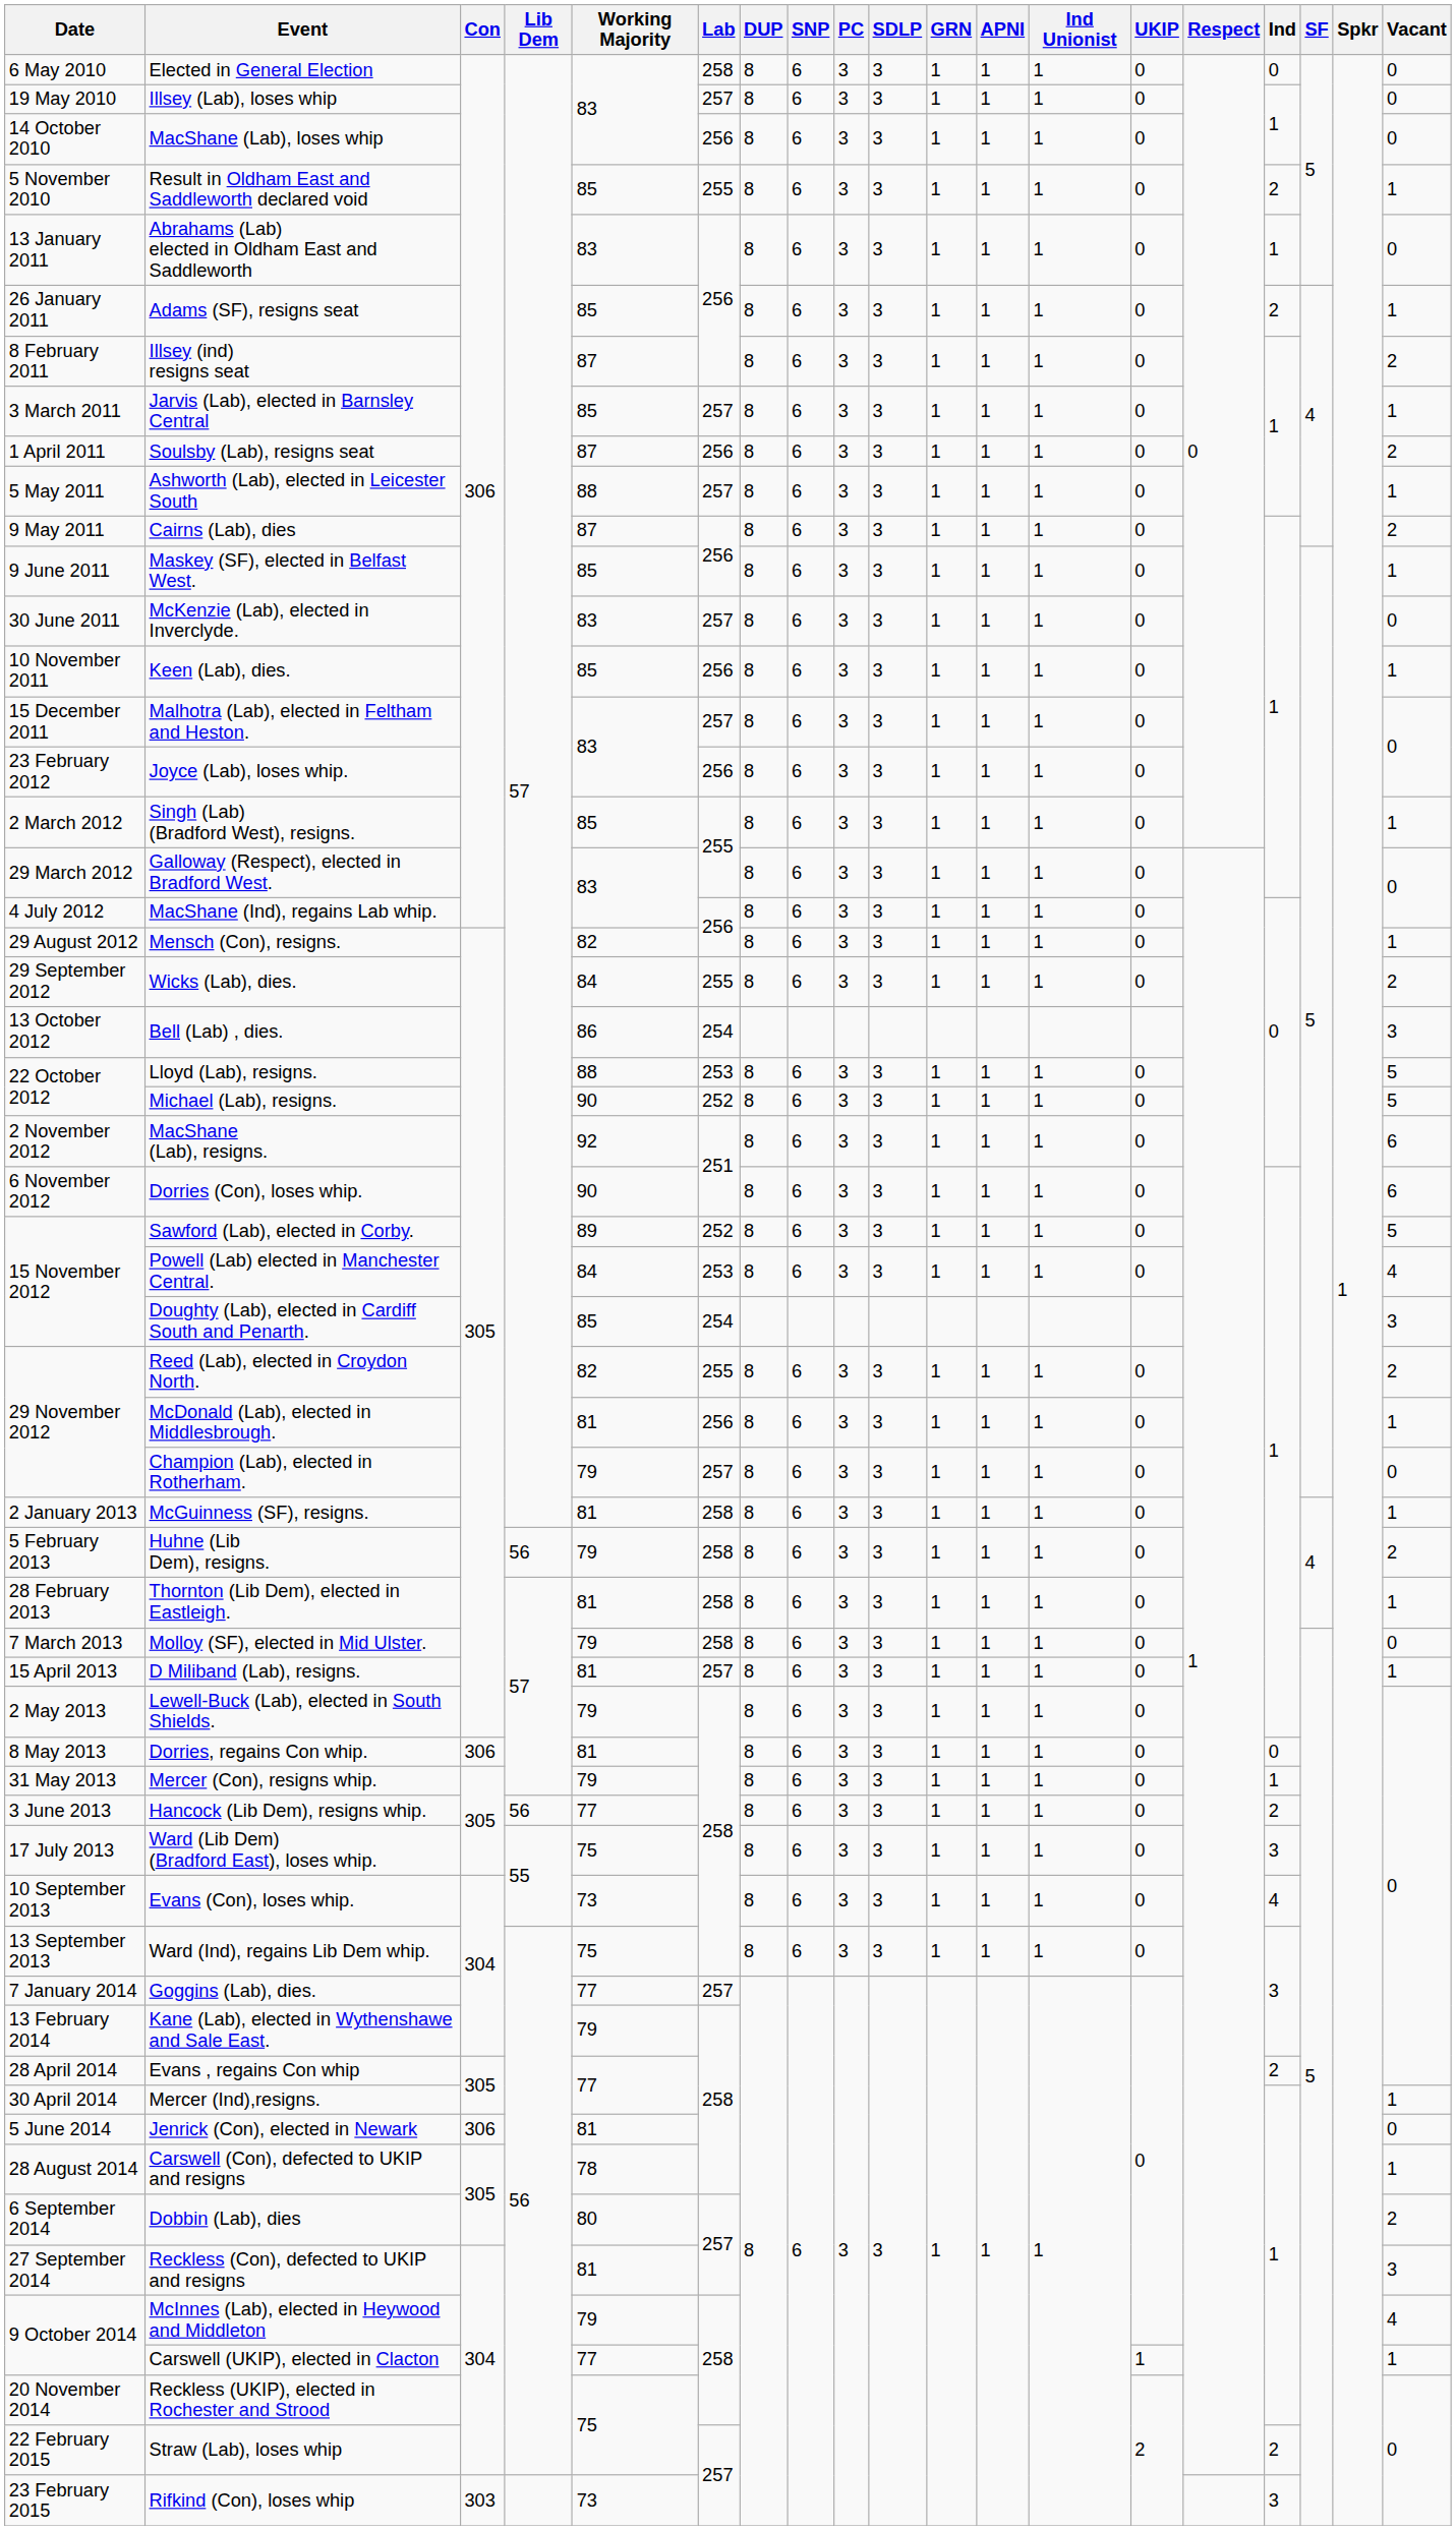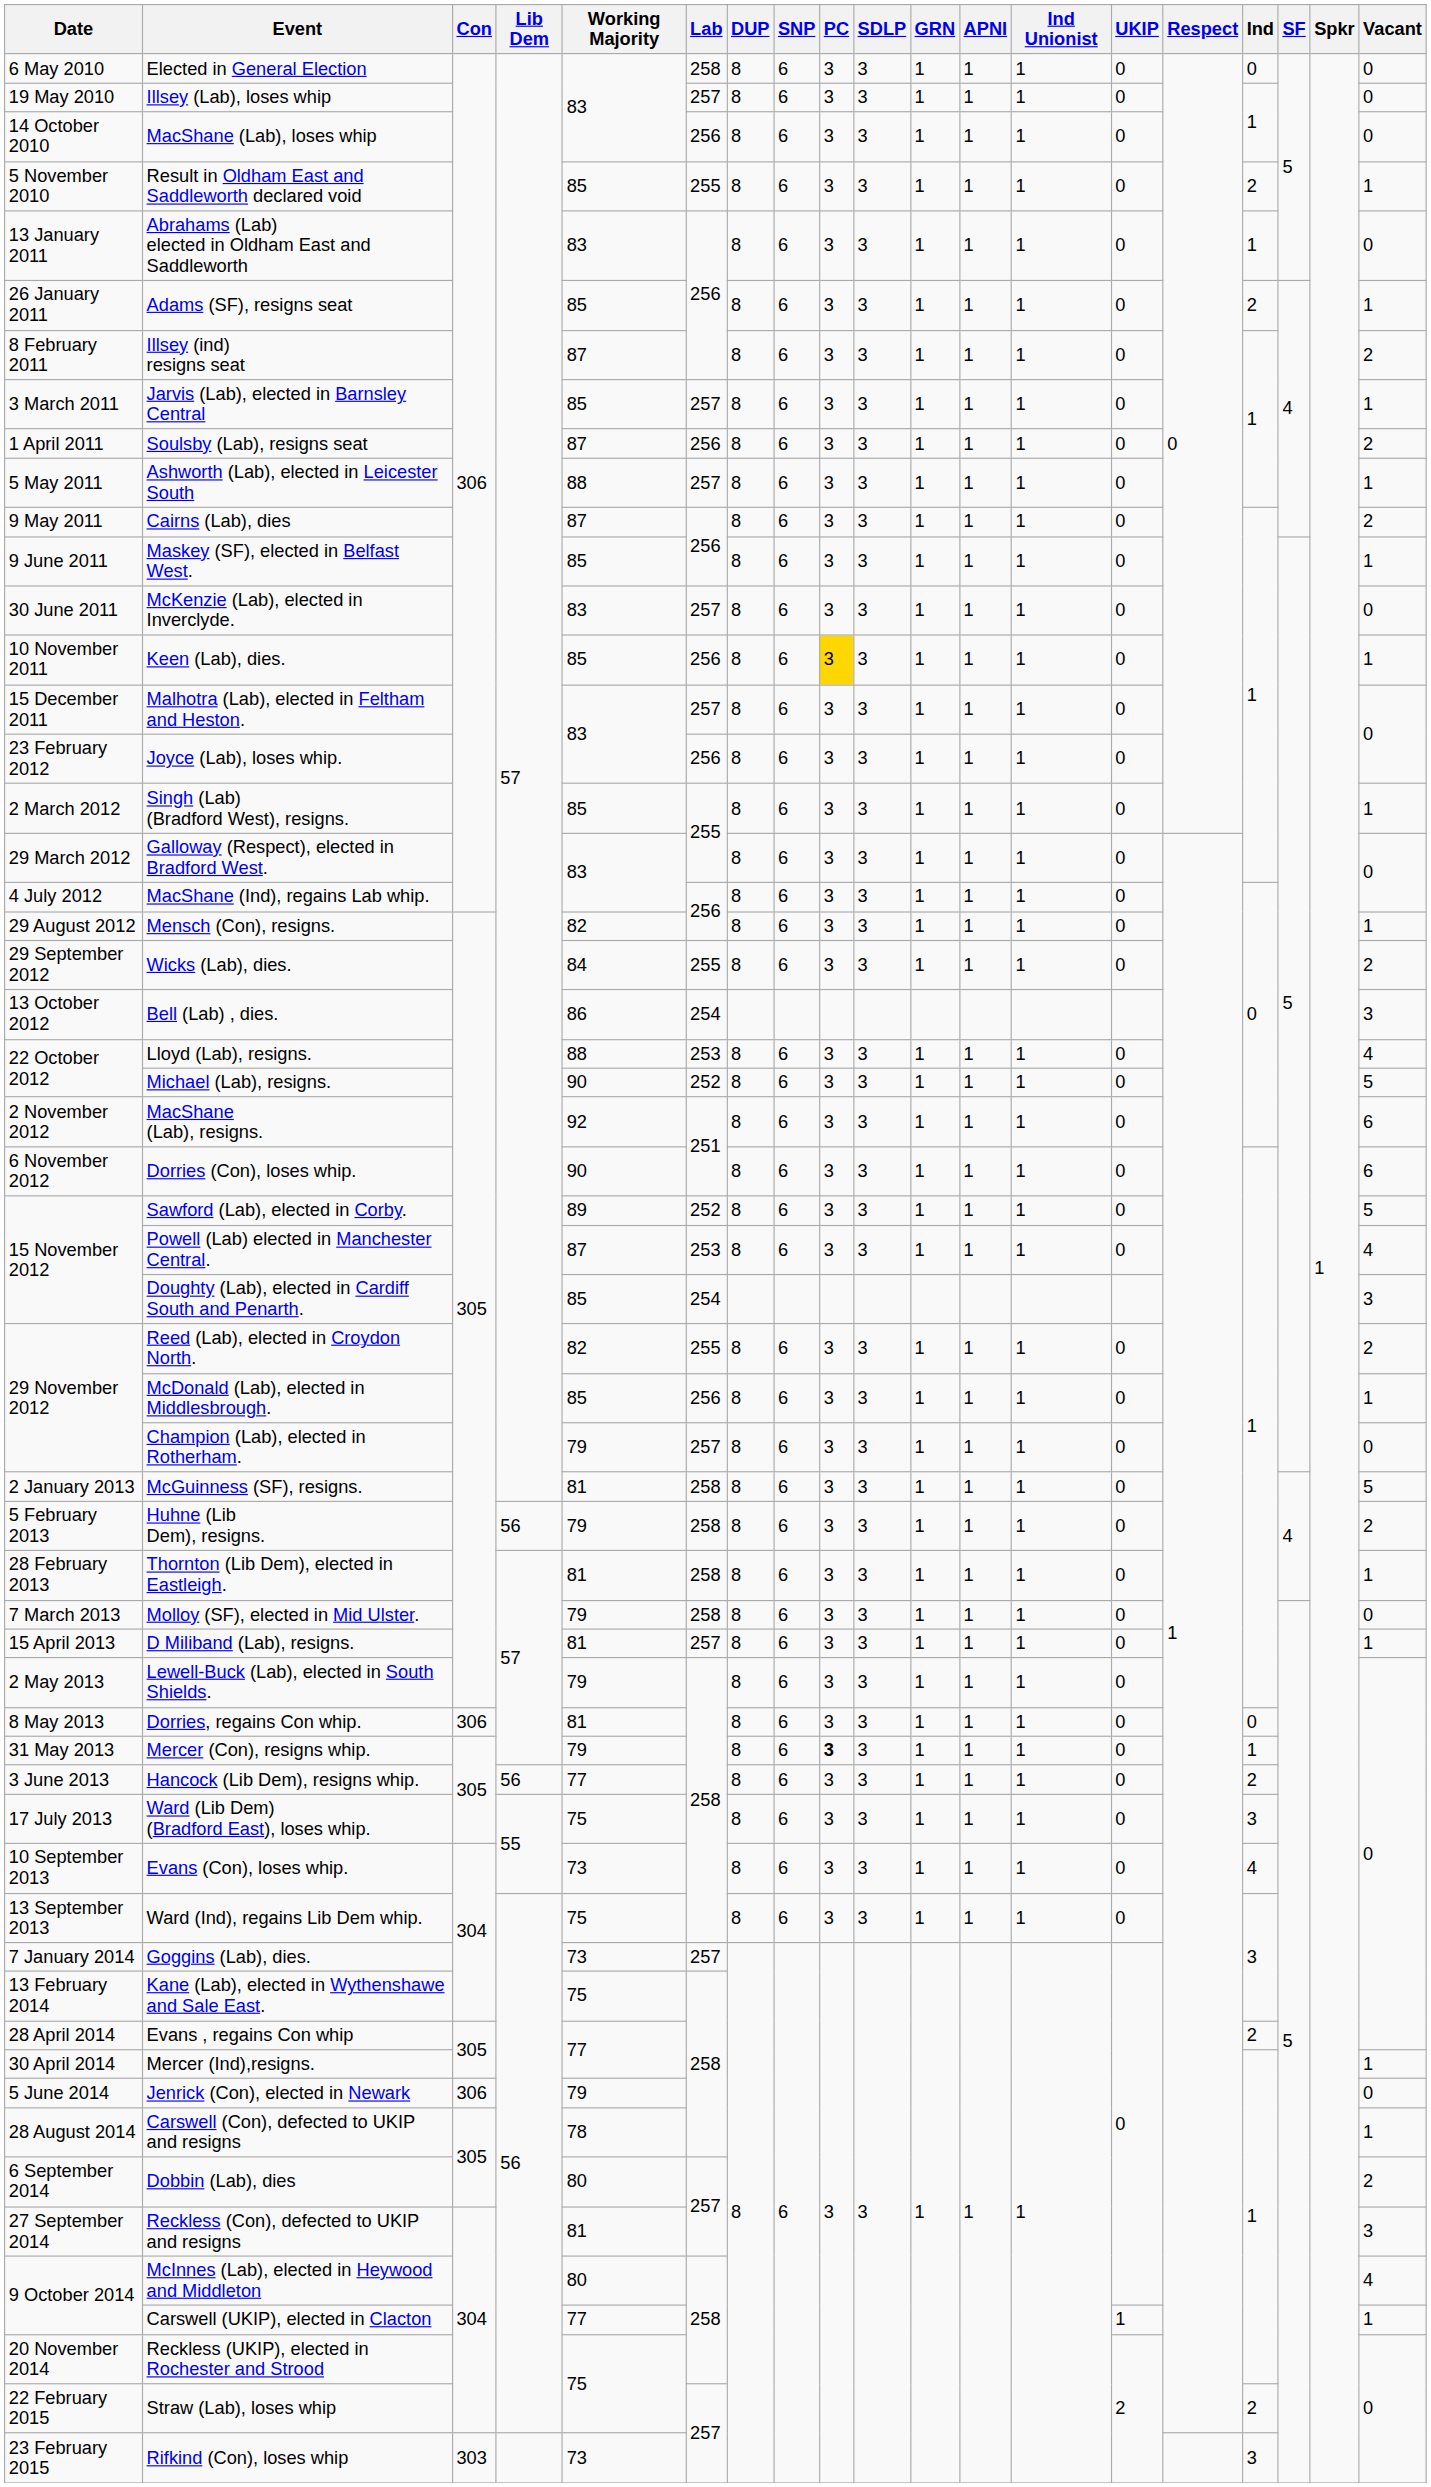Keen (Lab), dies. | PC: no background -> gold background
Lloyd (Lab), resigns. | Vacant: 5 -> 4
Powell (Lab) elected in Manchester Central. | Working Majority: 84 -> 87
McDonald (Lab), elected in Middlesbrough. | Working Majority: 81 -> 85
McGuinness (SF), resigns. | Vacant: 1 -> 5
Mercer (Con), resigns whip. | PC: normal -> bold
Goggins (Lab), dies. | Working Majority: 77 -> 73
Kane (Lab), elected in Wythenshawe and Sale East. | Working Majority: 79 -> 75
Jenrick (Con), elected in Newark | Working Majority: 81 -> 79
McInnes (Lab), elected in Heywood and Middleton | Working Majority: 79 -> 80
